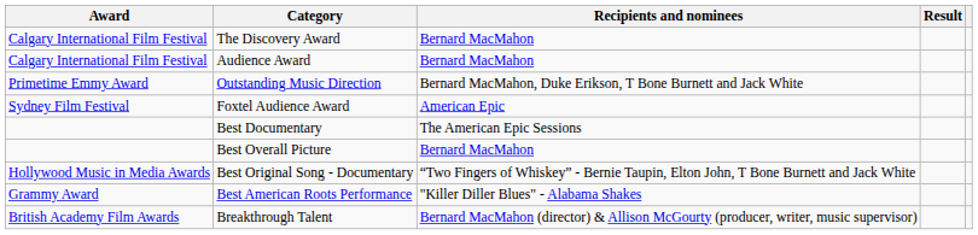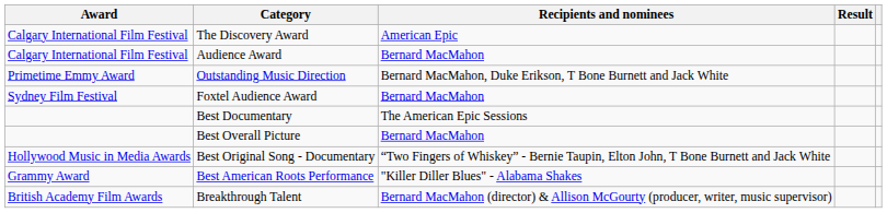The Discovery Award | Recipients and nominees: Bernard MacMahon -> American Epic
Foxtel Audience Award | Recipients and nominees: American Epic -> Bernard MacMahon
